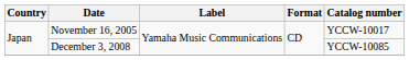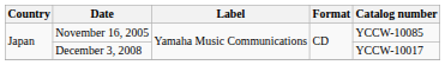November 16, 2005 | Catalog number: YCCW-10017 -> YCCW-10085
December 3, 2008 | Catalog number: YCCW-10085 -> YCCW-10017
